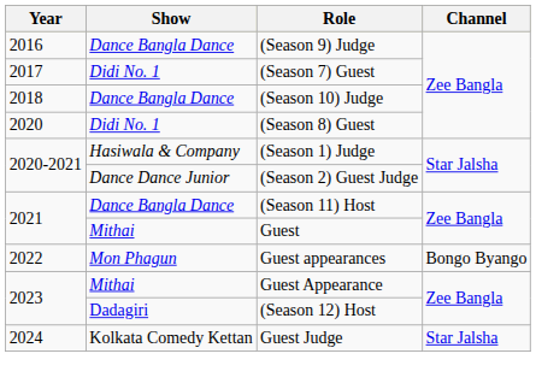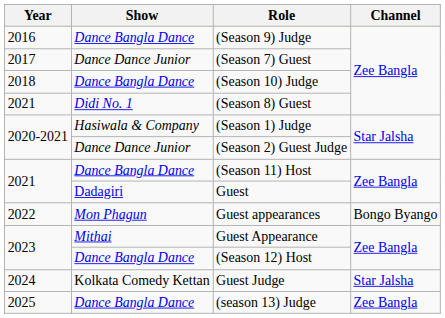(Season 7) Guest | Show: Didi No. 1 -> Dance Dance Junior
(Season 8) Guest | Year: 2020 -> 2021
Guest | Show: Mithai -> Dadagiri
(Season 12) Host | Show: Dadagiri -> Dance Bangla Dance
+ row: 2025 | Dance Bangla Dance | (season 13) Judge | Zee Bangla
